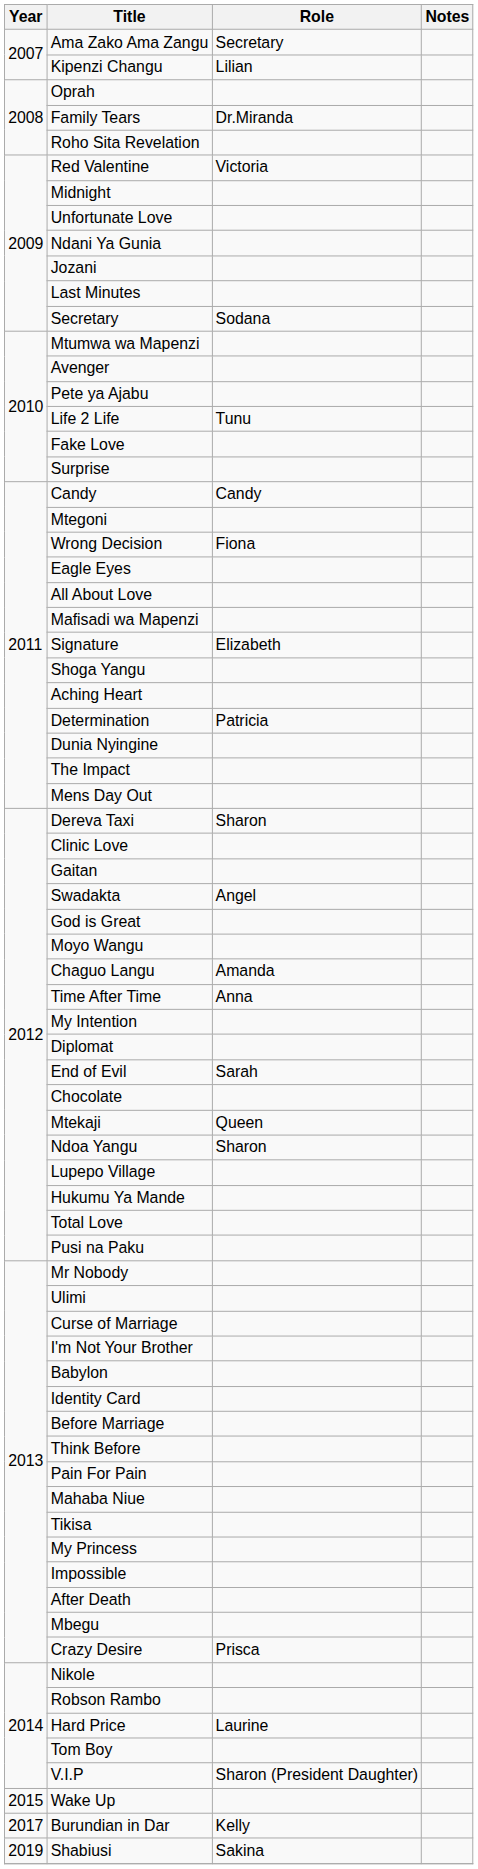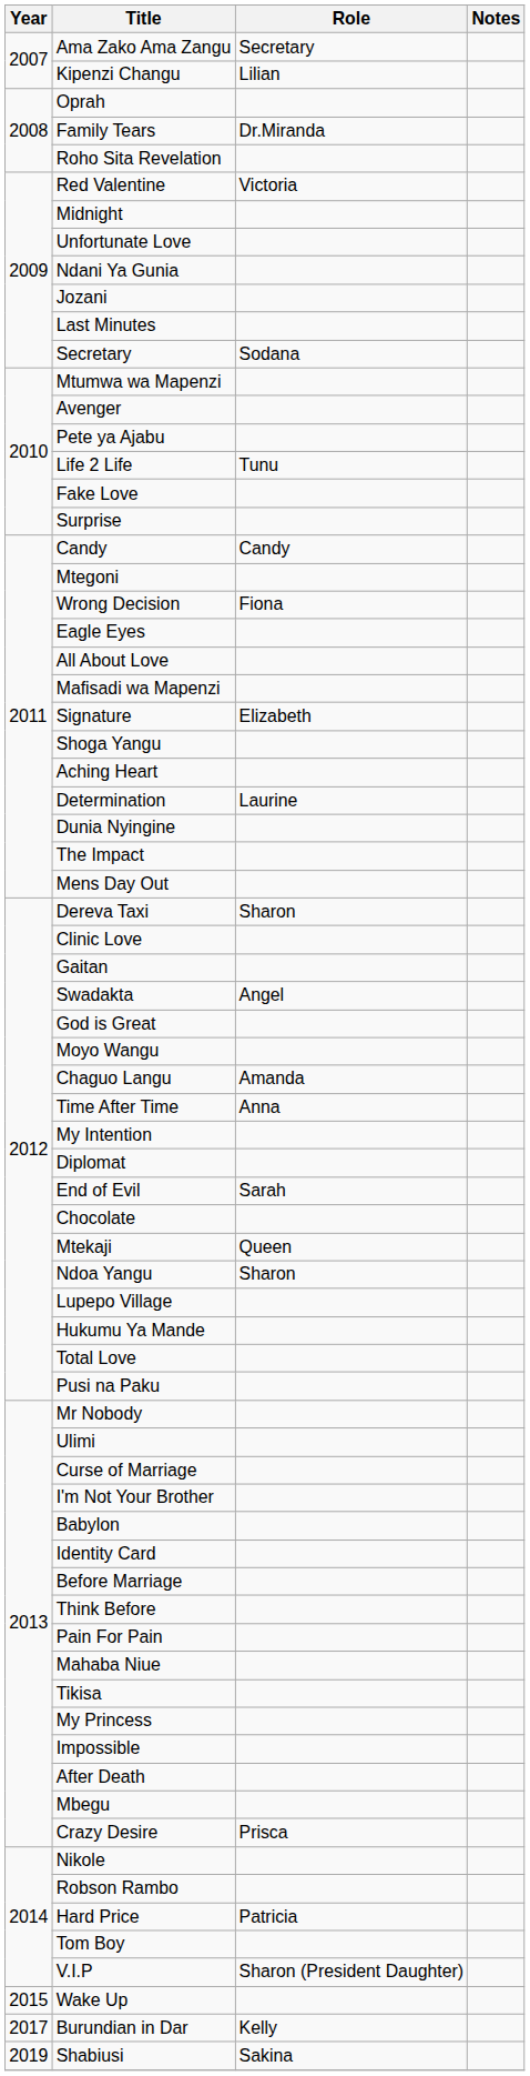Determination | Role: Patricia -> Laurine
Hard Price | Role: Laurine -> Patricia
